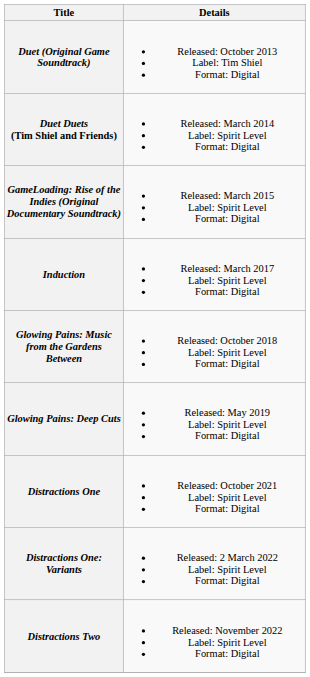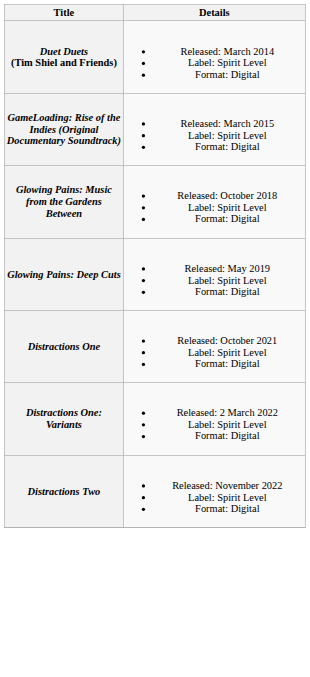- row: Duet (Original Game Soundtrack) | Released: October 2013 Label: Tim Shiel Format: Digital
- row: Induction | Released: March 2017 Label: Spirit Level Format: Digital
